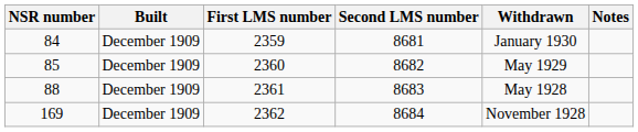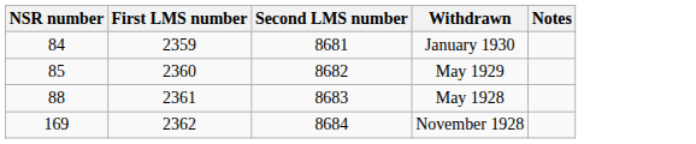- column: Built | December 1909 | December 1909 | December 1909 | December 1909
